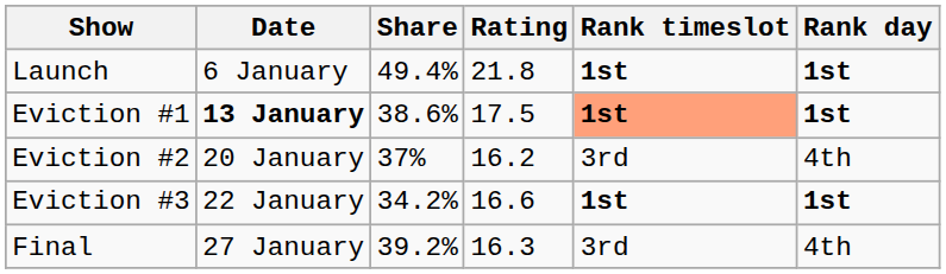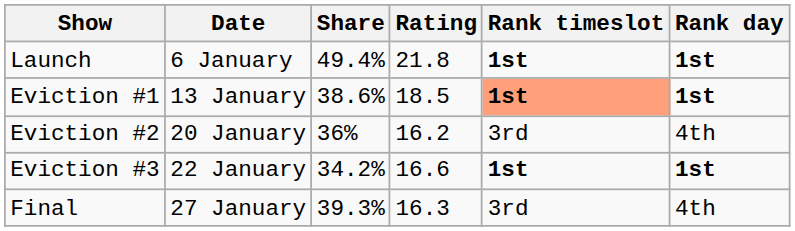Eviction #1 | Date: bold -> normal
Eviction #1 | Rating: 17.5 -> 18.5
Eviction #2 | Share: 37% -> 36%
Final | Share: 39.2% -> 39.3%
